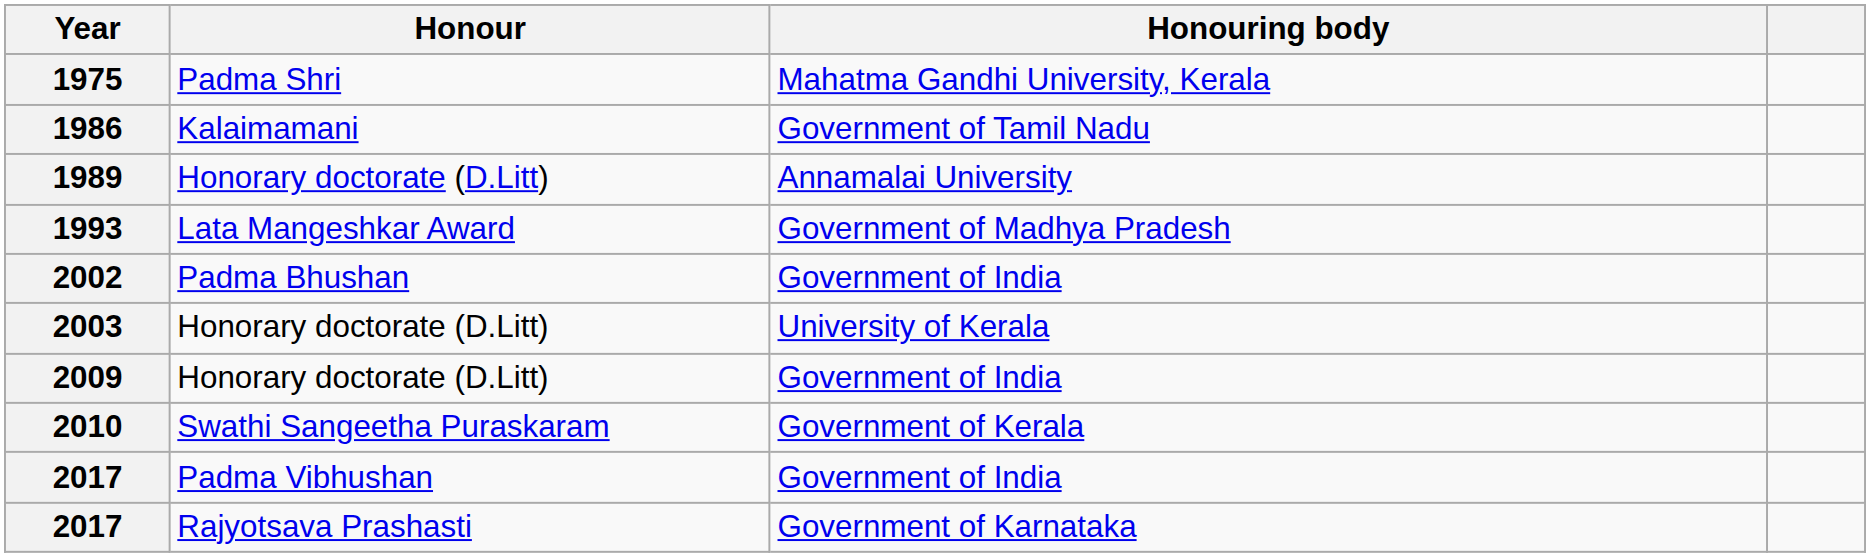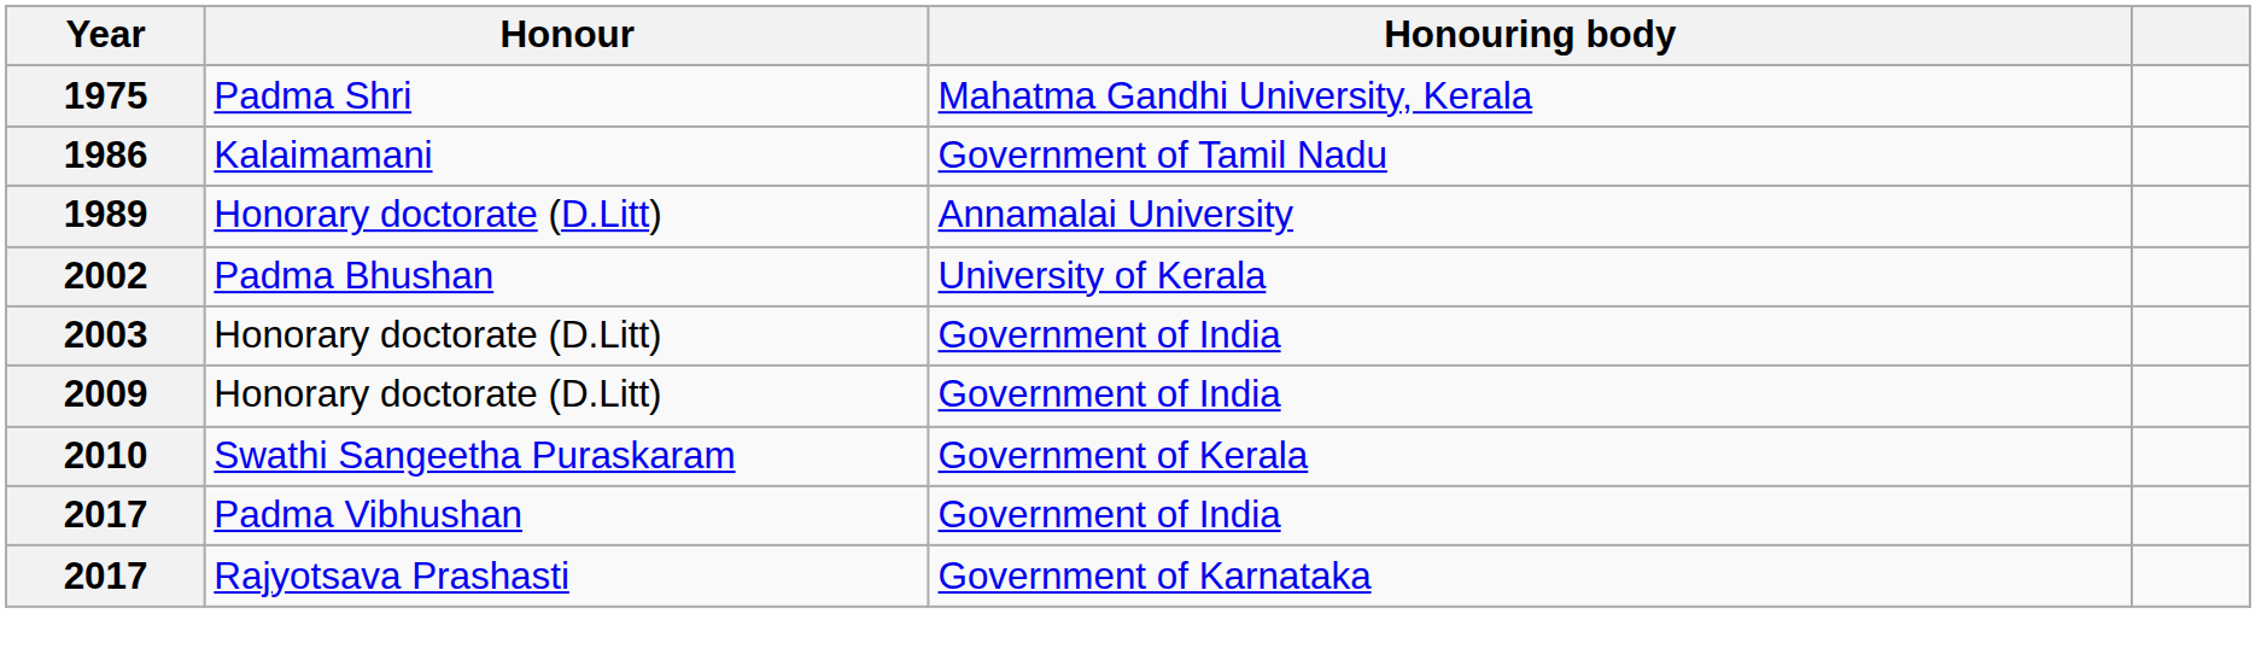- row: 1993 | Lata Mangeshkar Award | Government of Madhya Pradesh
2002 | Honouring body: Government of India -> University of Kerala
2003 | Honouring body: University of Kerala -> Government of India
